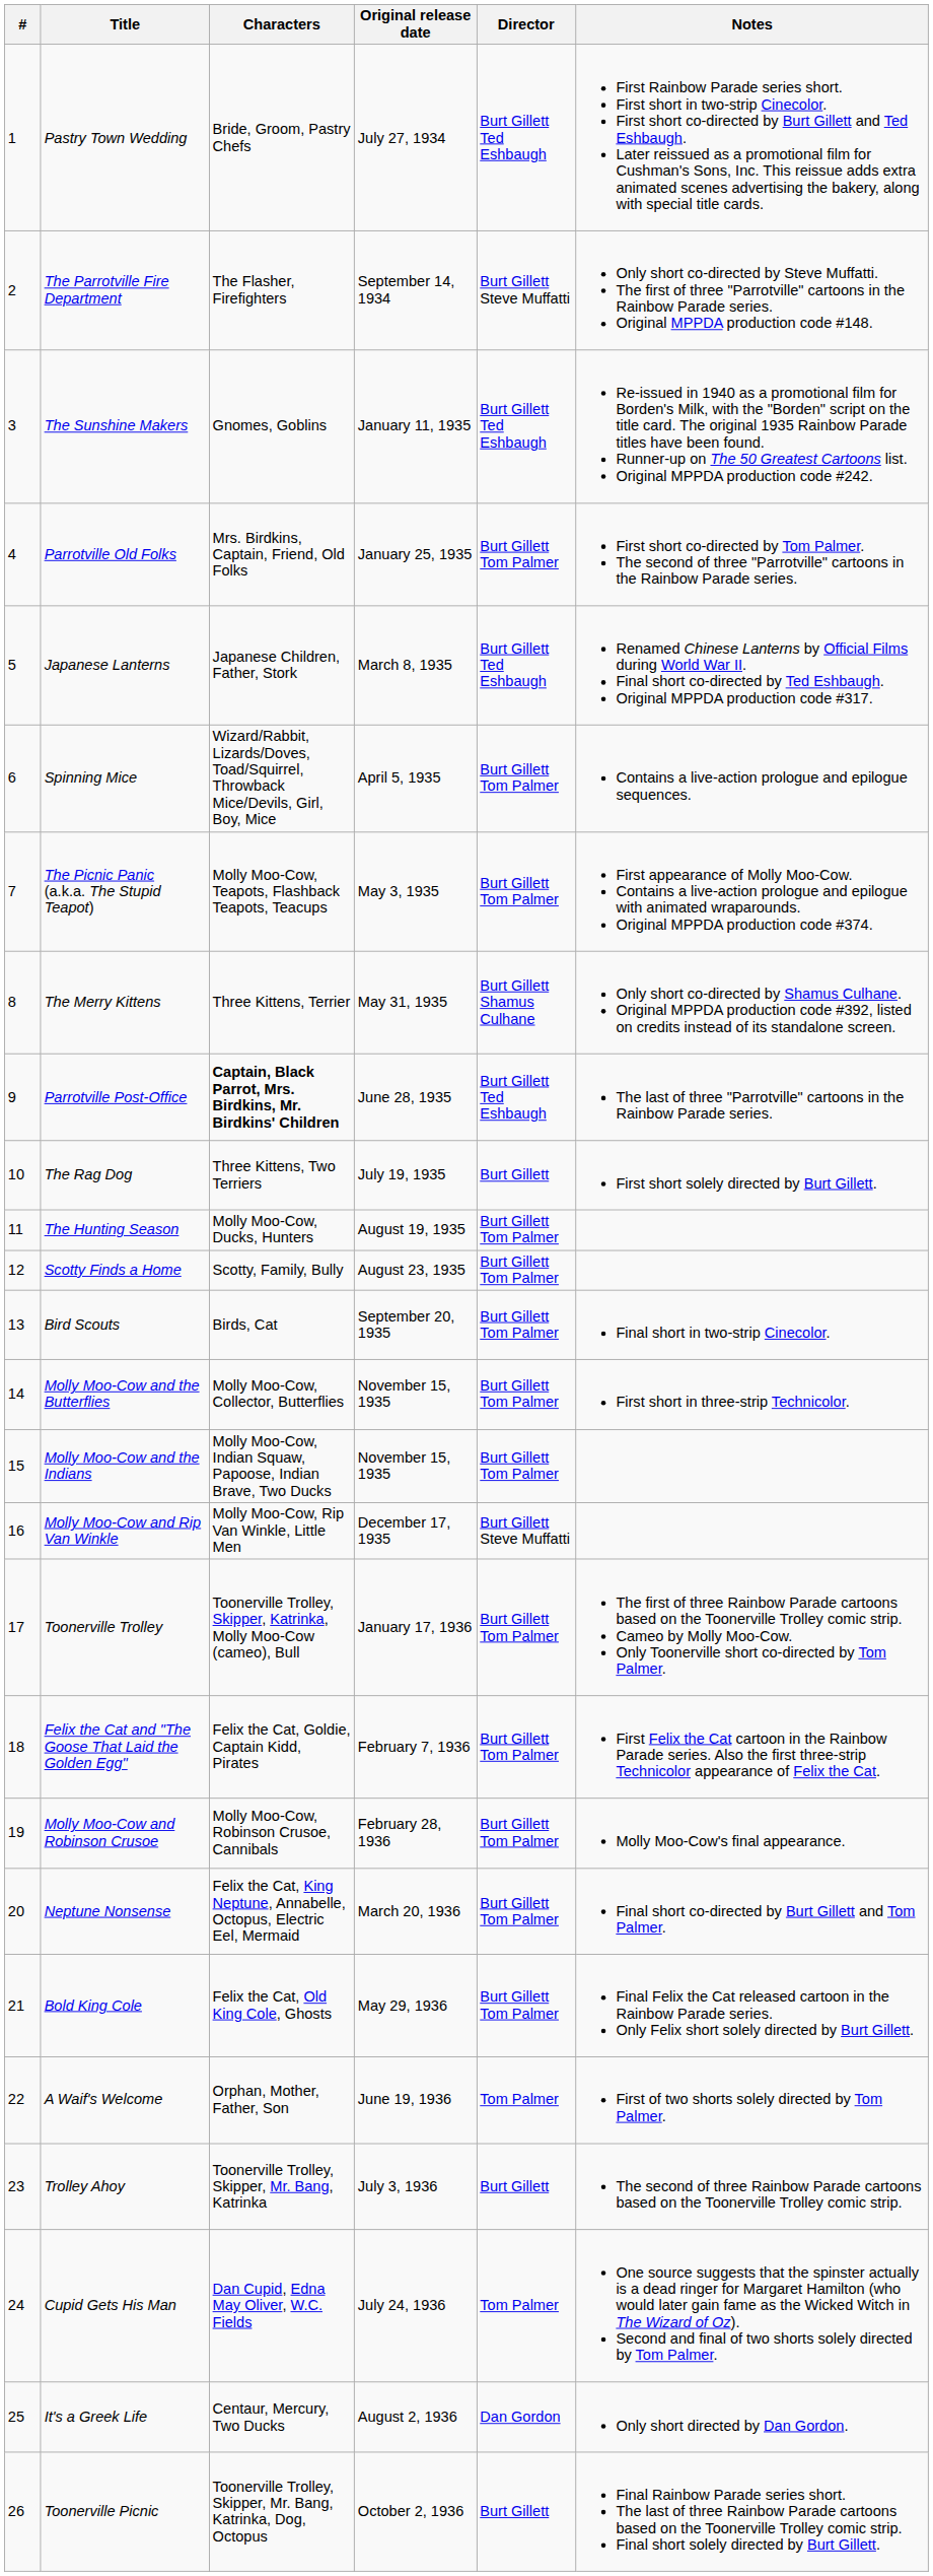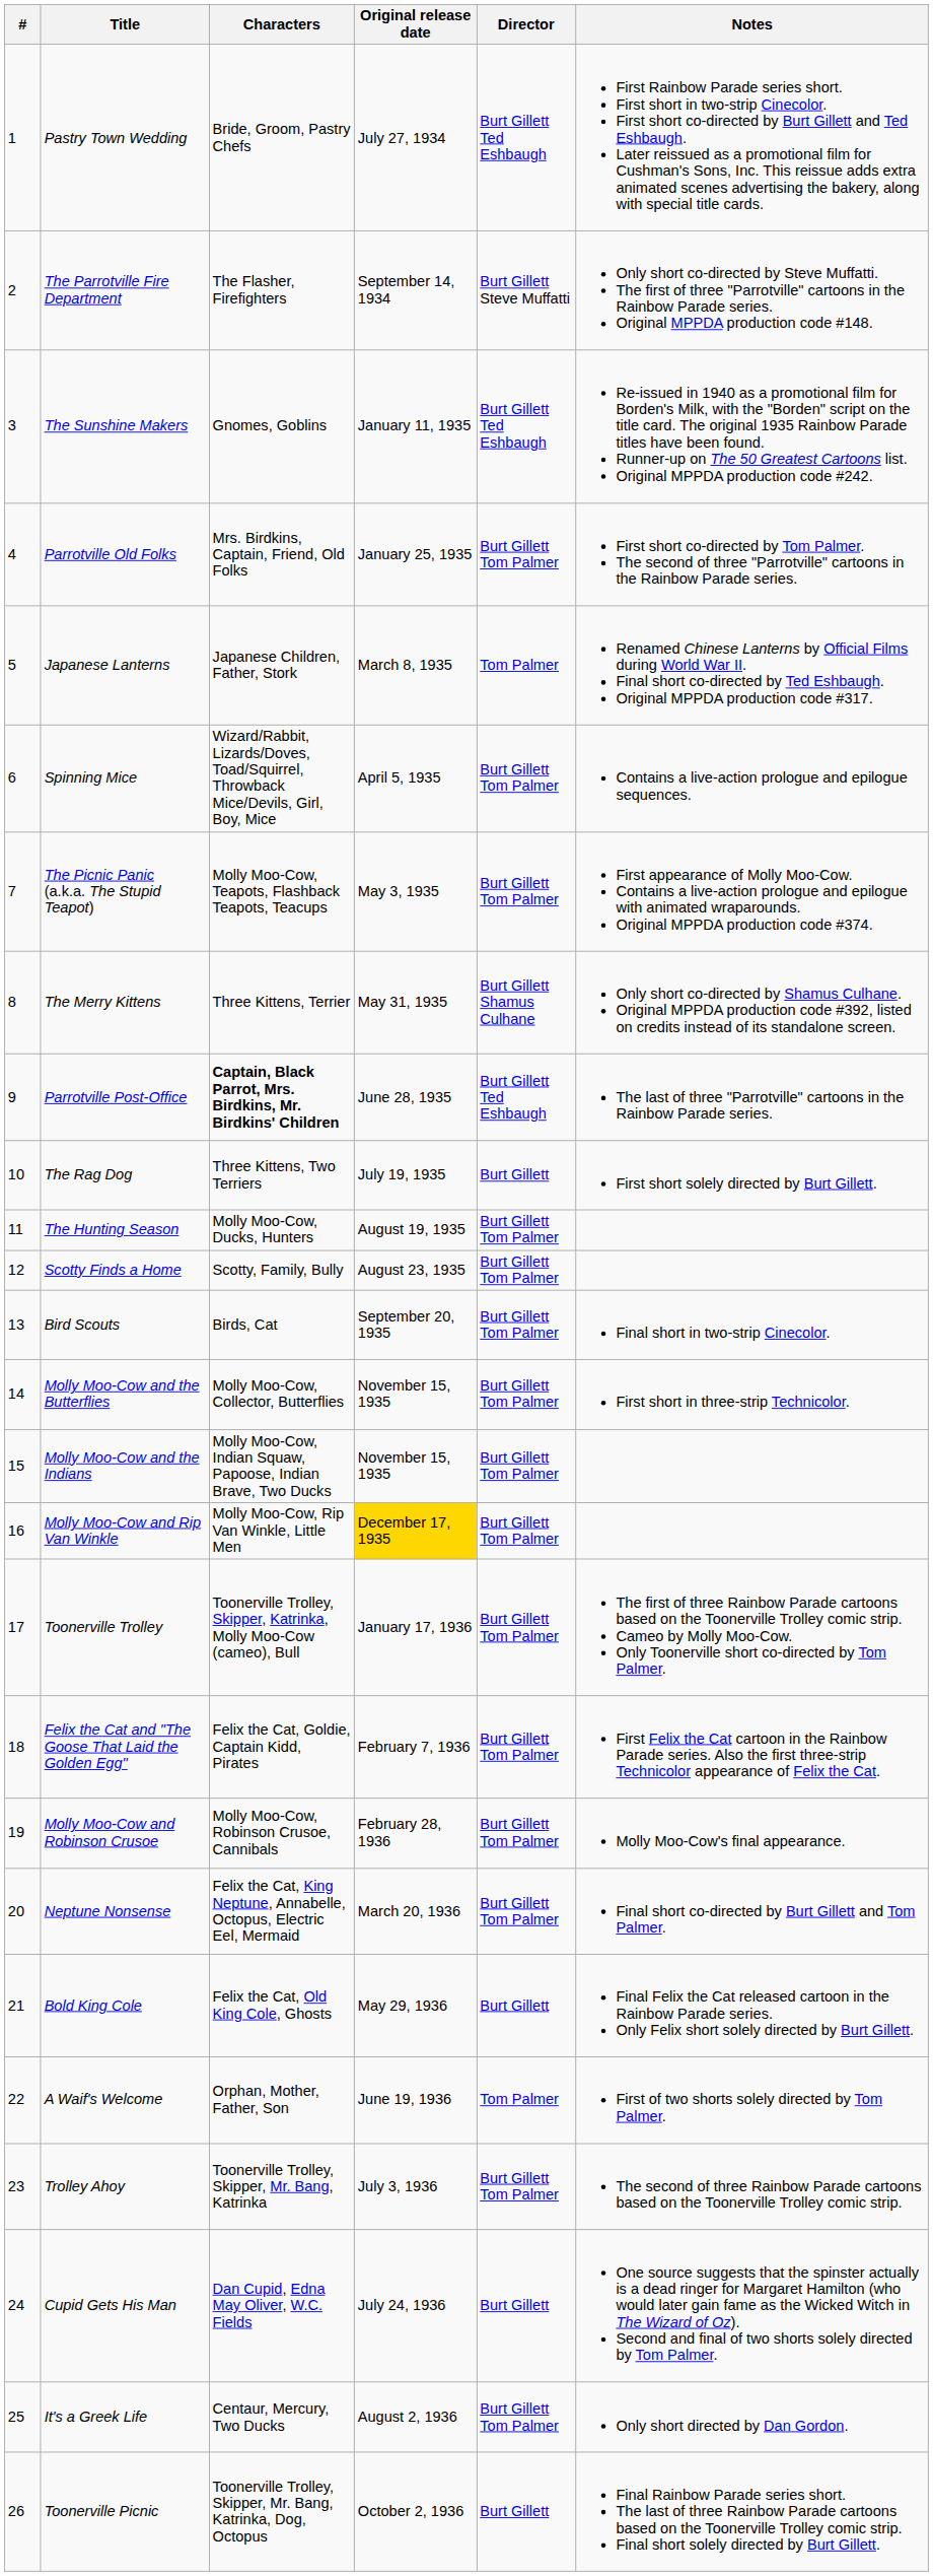Japanese Lanterns | Director: Burt Gillett Ted Eshbaugh -> Tom Palmer
Molly Moo-Cow and Rip Van Winkle | Original release date: no background -> gold background
Molly Moo-Cow and Rip Van Winkle | Director: Burt Gillett Steve Muffatti -> Burt Gillett Tom Palmer
Bold King Cole | Director: Burt Gillett Tom Palmer -> Burt Gillett
Trolley Ahoy | Director: Burt Gillett -> Burt Gillett Tom Palmer
Cupid Gets His Man | Director: Tom Palmer -> Burt Gillett
It's a Greek Life | Director: Dan Gordon -> Burt Gillett Tom Palmer
